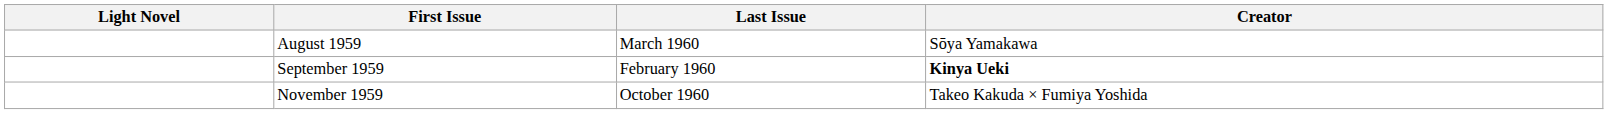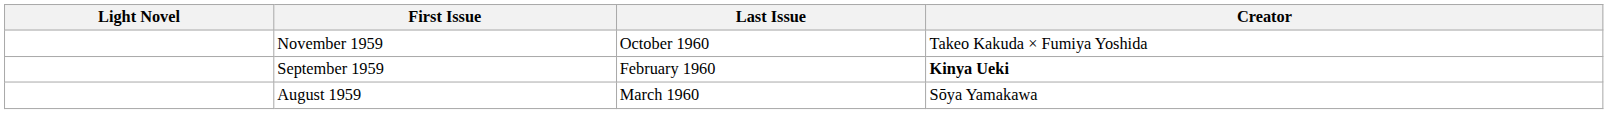rows swapped: August 1959 <-> November 1959
